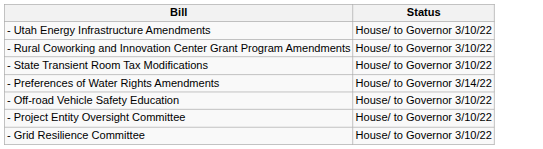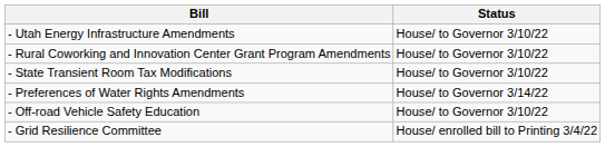- row: - Project Entity Oversight Committee | House/ to Governor 3/10/22
- Grid Resilience Committee | Status: House/ to Governor 3/10/22 -> House/ enrolled bill to Printing 3/4/22
